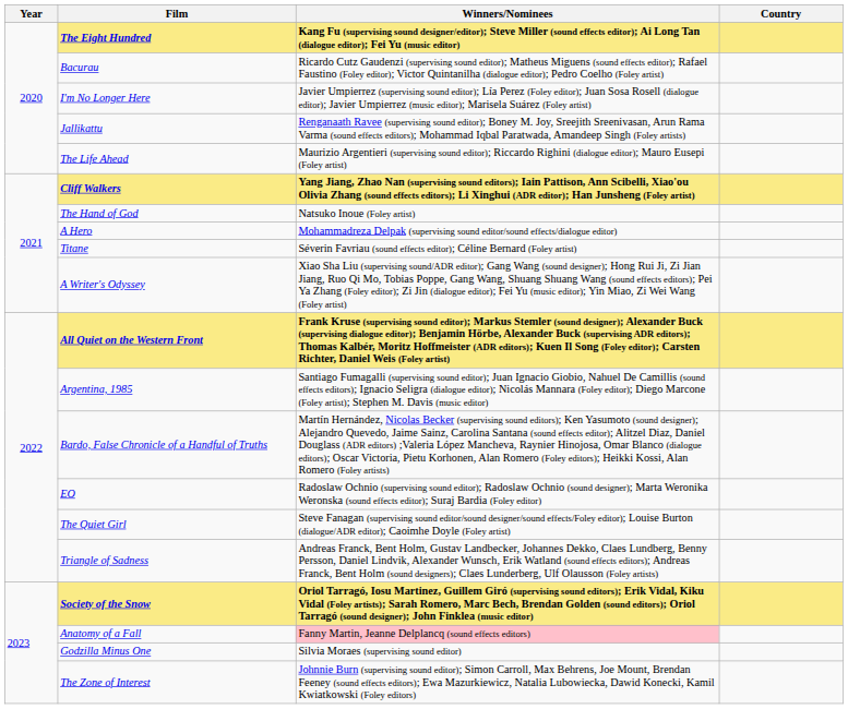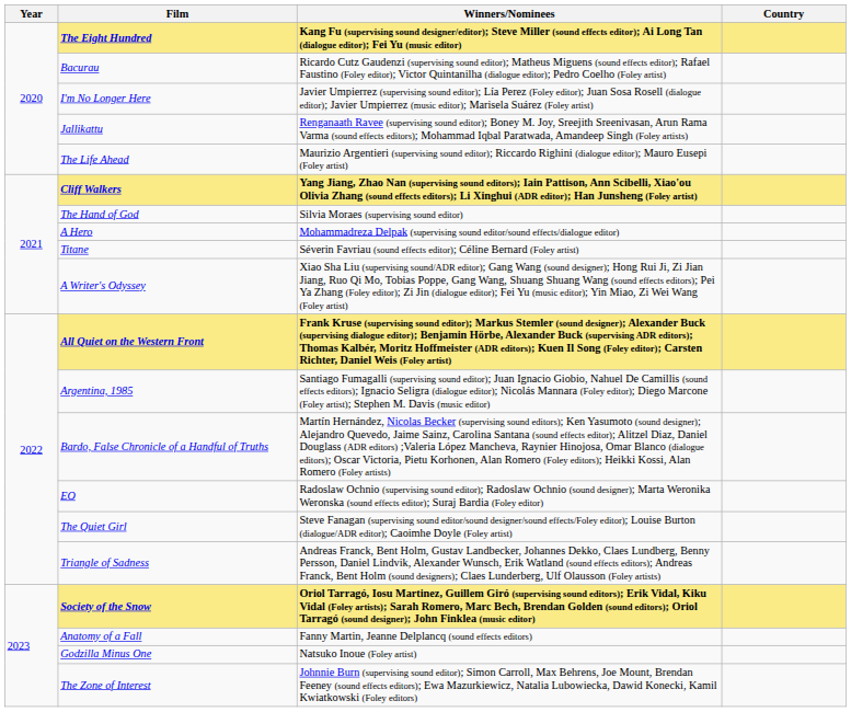The Hand of God | Winners/Nominees: Natsuko Inoue (Foley artist) -> Silvia Moraes (supervising sound editor)
Anatomy of a Fall | Winners/Nominees: pink background -> no background
Godzilla Minus One | Winners/Nominees: Silvia Moraes (supervising sound editor) -> Natsuko Inoue (Foley artist)
